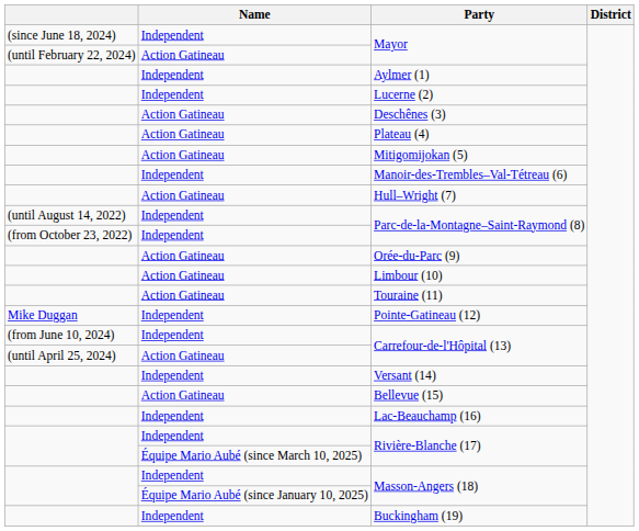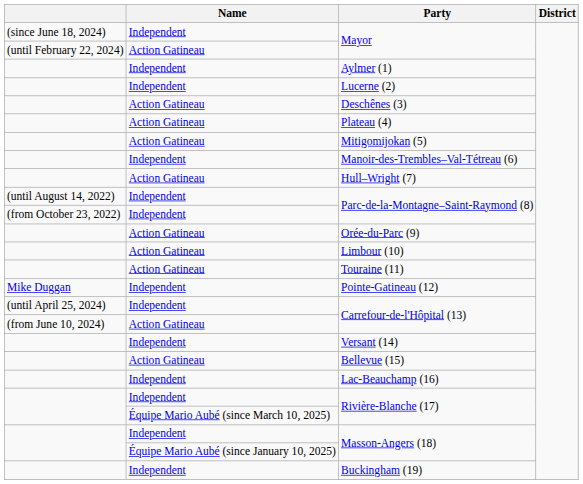Independent / Carrefour-de-l'Hôpital (13) | column 1: (from June 10, 2024) -> (until April 25, 2024)
Action Gatineau / Carrefour-de-l'Hôpital (13) | column 1: (until April 25, 2024) -> (from June 10, 2024)
